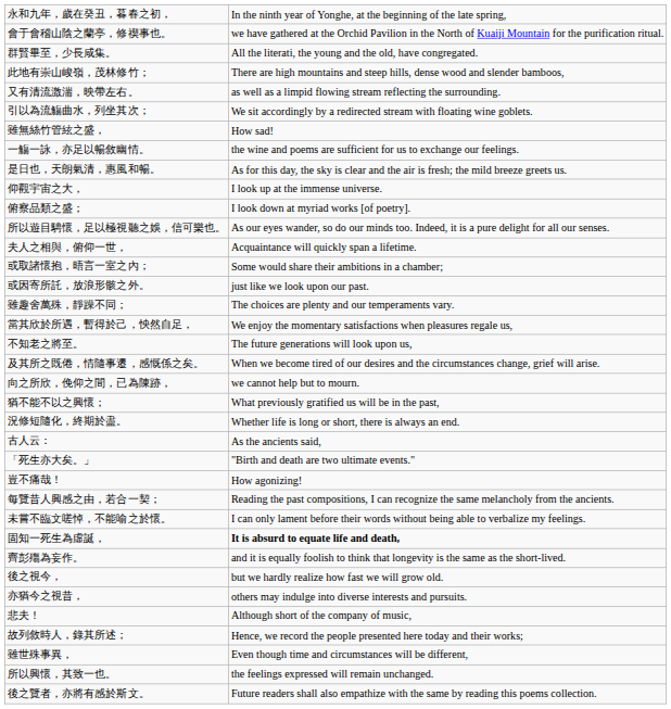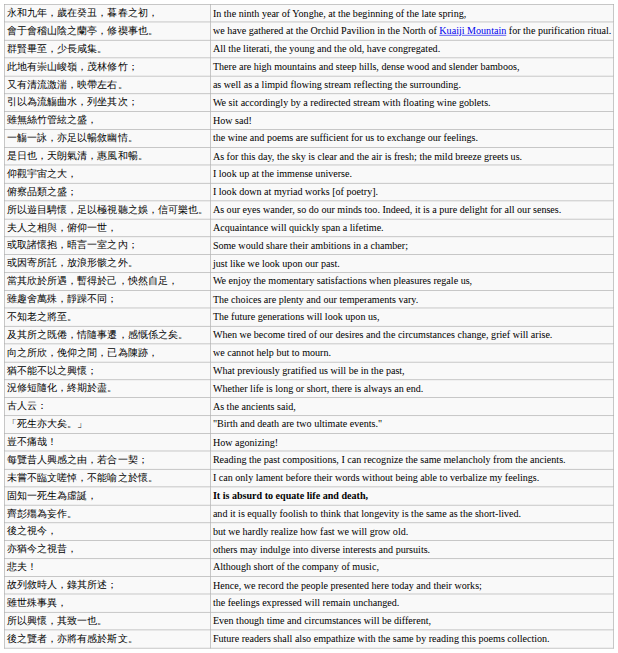rows swapped: 雖趣舍萬殊，靜躁不同； <-> 當其欣於所遇，暫得於己，怏然自足，
雖世殊事異， | column 2: Even though time and circumstances will be different, -> the feelings expressed will remain unchanged.
所以興懷，其致一也。 | column 2: the feelings expressed will remain unchanged. -> Even though time and circumstances will be different,
